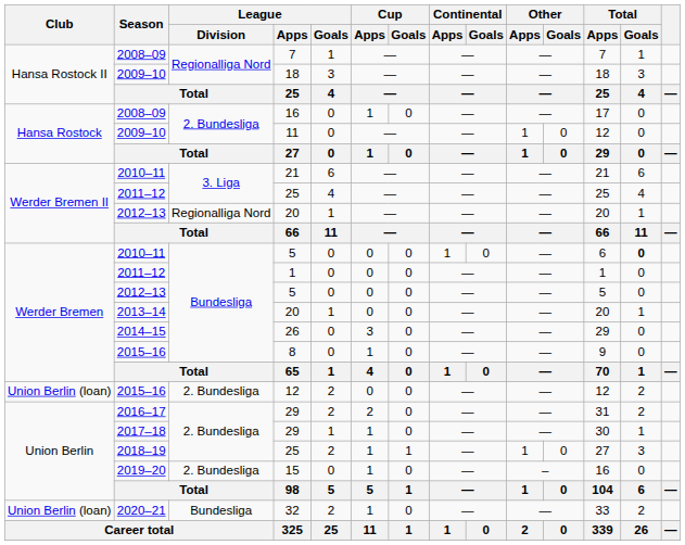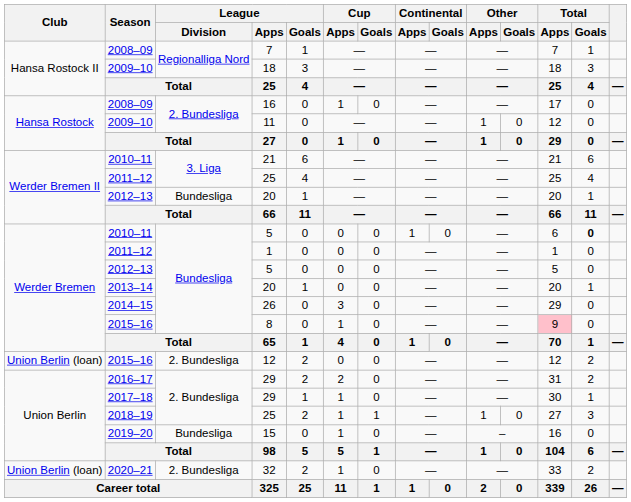2012–13 / 20 | League / Division: Regionalliga Nord -> Bundesliga
8 | Total / Apps: no background -> pink background
15 | League / Division: 2. Bundesliga -> Bundesliga
32 | League / Division: Bundesliga -> 2. Bundesliga
